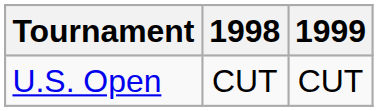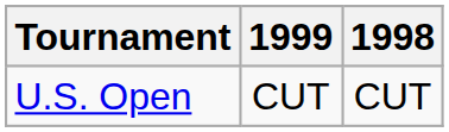columns swapped: 1998 <-> 1999
